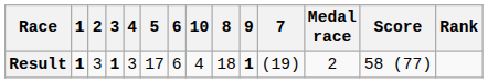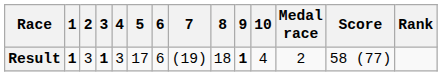columns swapped: 7 <-> 10
